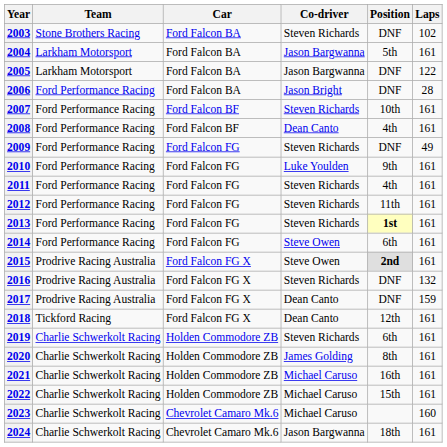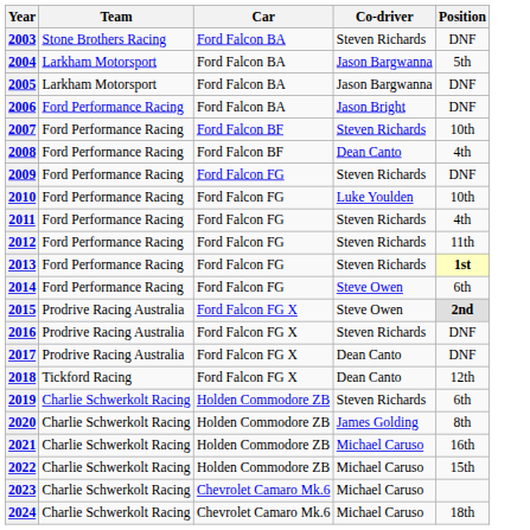- column: Laps | 102 | 161 | 122 | 28 | 161 | 161 | 49 | 161 | 161 | 161 | 161 | 161 | 161 | 132 | 159 | 161 | 161 | 161 | 161 | 161 | 160 | 161
2010 | Position: 9th -> 10th
2024 | Co-driver: Jason Bargwanna -> Michael Caruso
